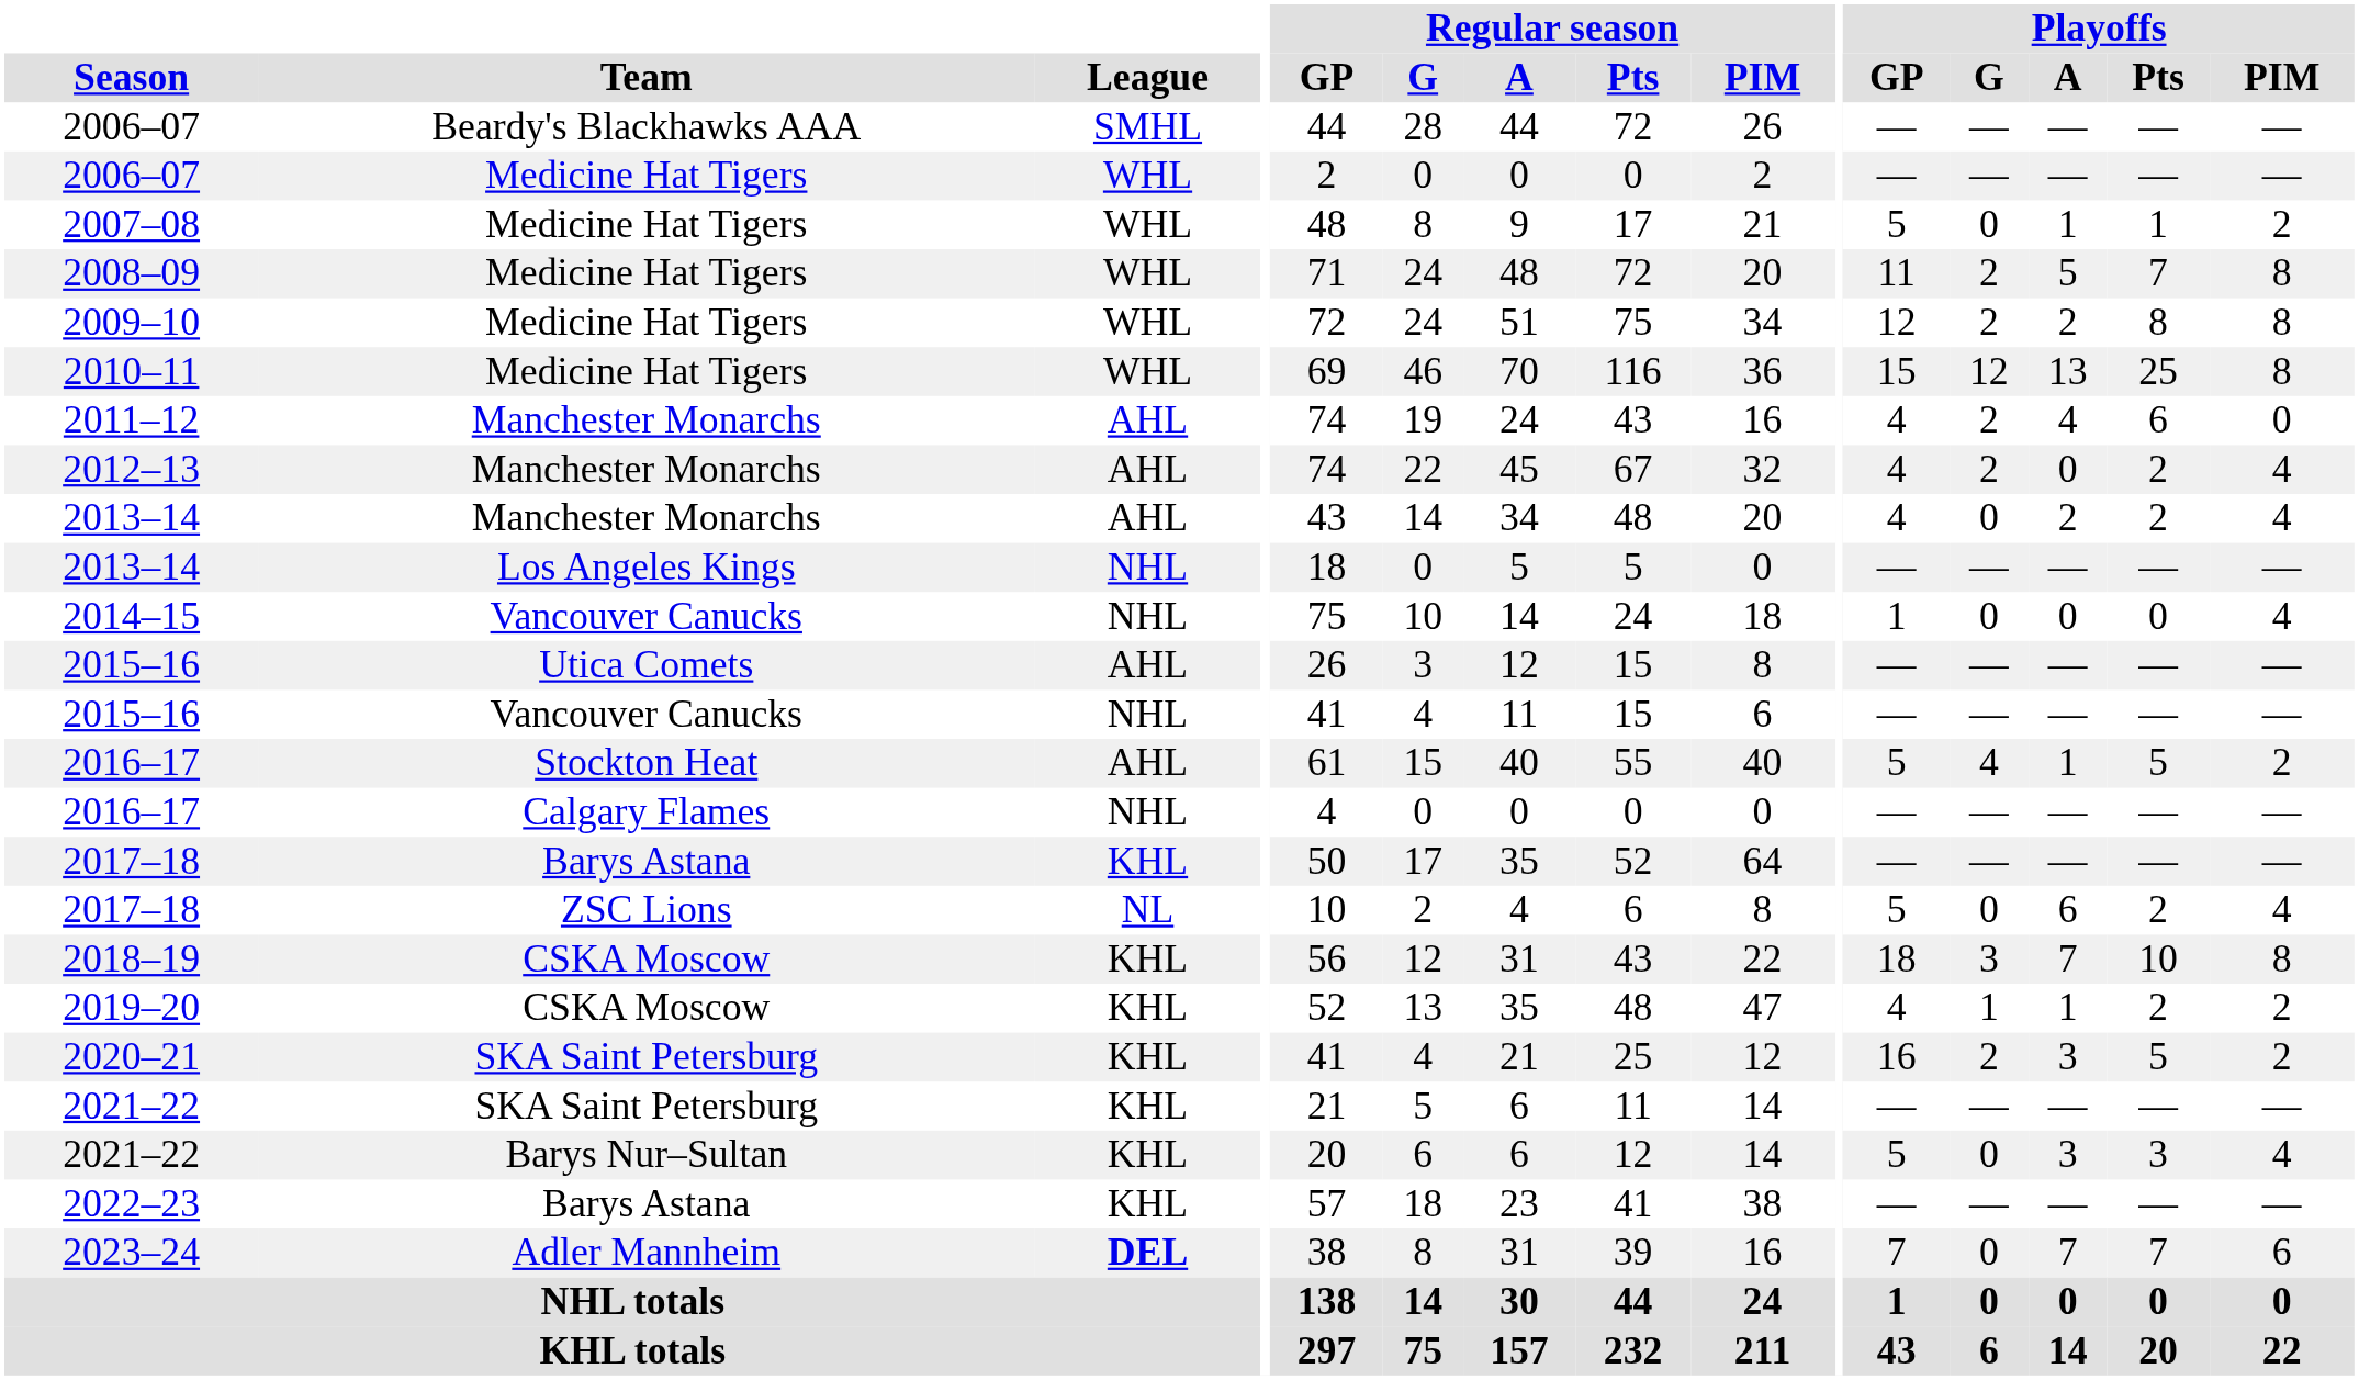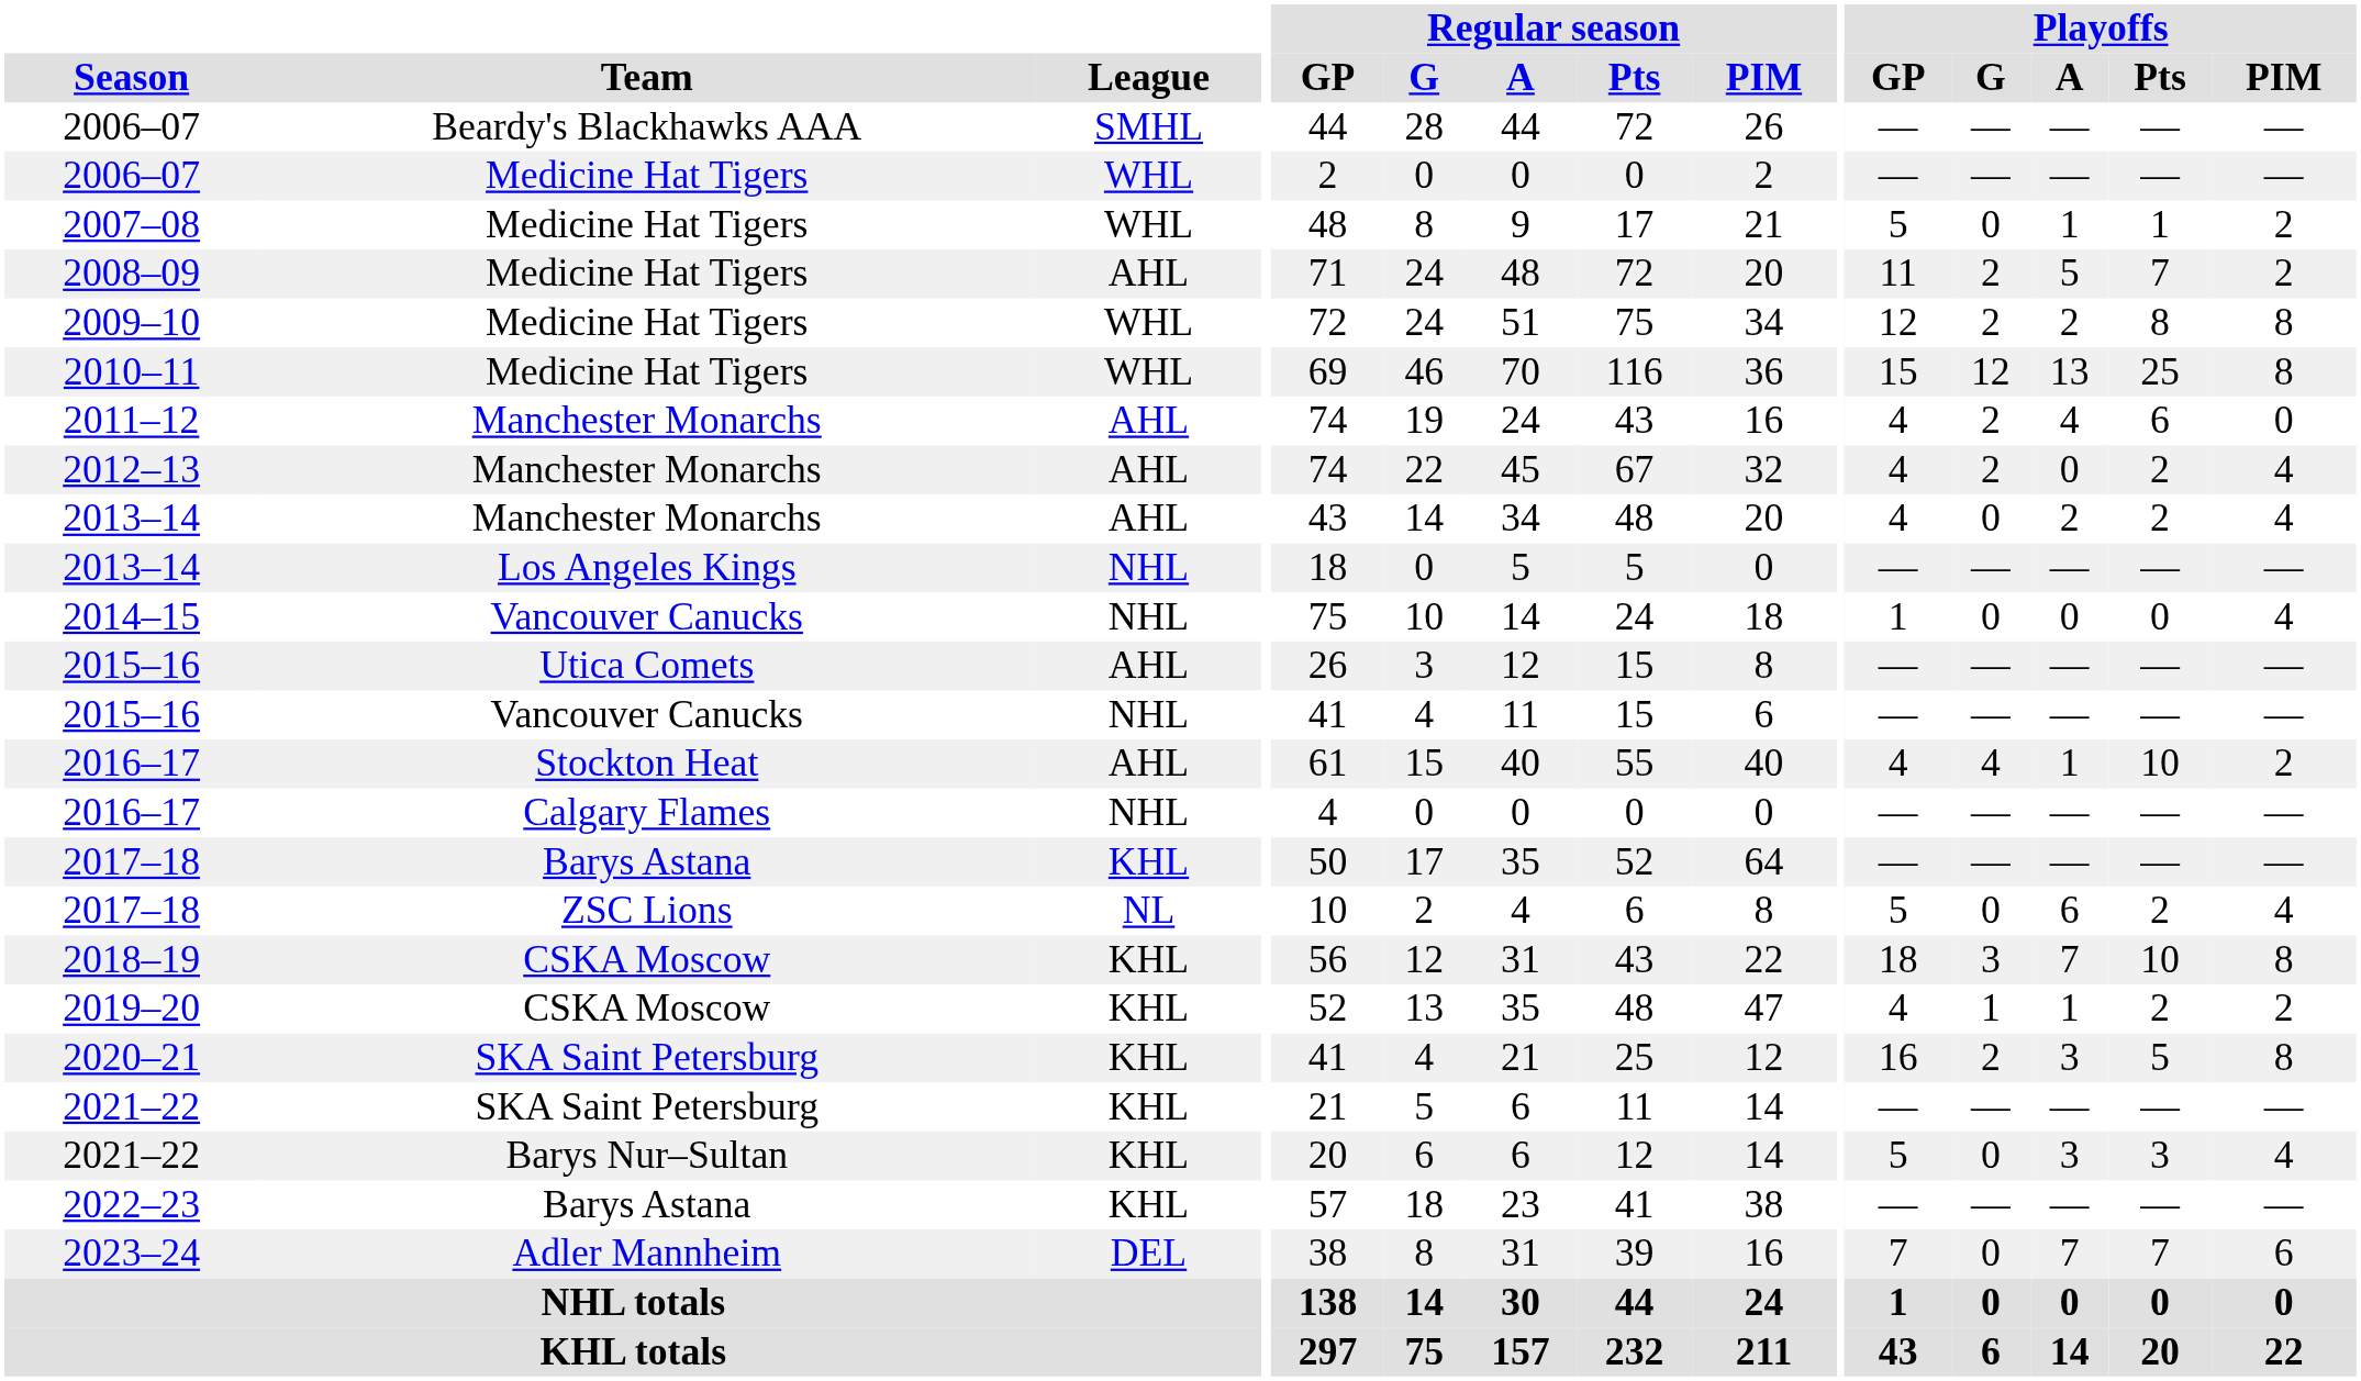2008–09 | League: WHL -> AHL
2008–09 | Playoffs / PIM: 8 -> 2
2016–17 / Stockton Heat | Playoffs / GP: 5 -> 4
2016–17 / Stockton Heat | Playoffs / Pts: 5 -> 10
2020–21 | Playoffs / PIM: 2 -> 8
2023–24 | League: bold -> normal
